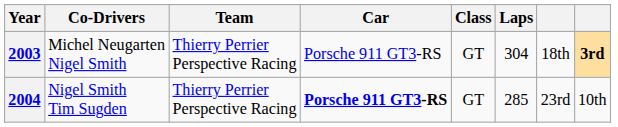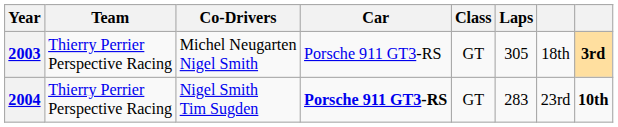columns swapped: Team <-> Co-Drivers
2003 | Laps: 304 -> 305
2004 | Laps: 285 -> 283
2004 | column 8: normal -> bold
